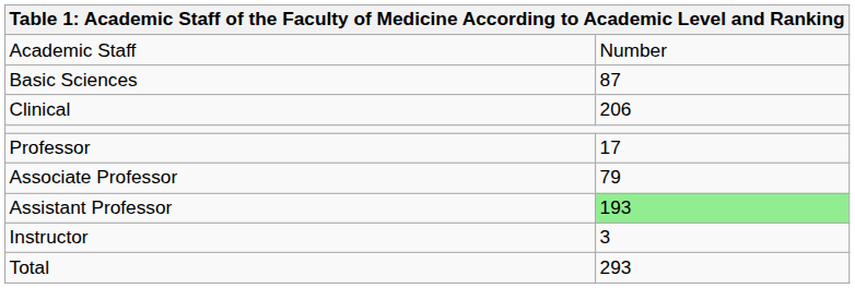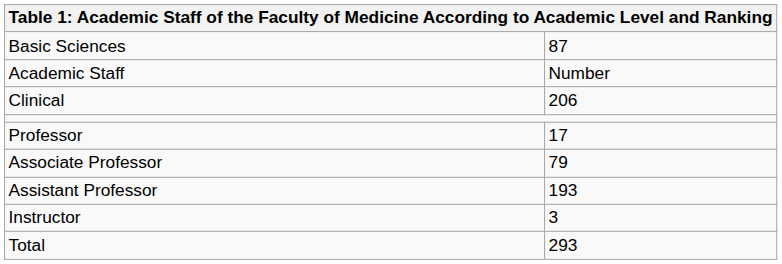rows swapped: Academic Staff <-> Basic Sciences
Assistant Professor | column 2: lightgreen background -> no background
